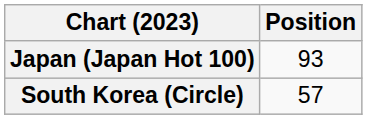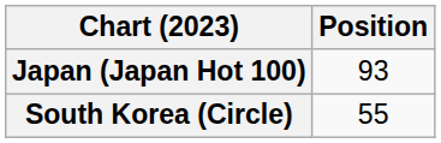South Korea (Circle) | Position: 57 -> 55
